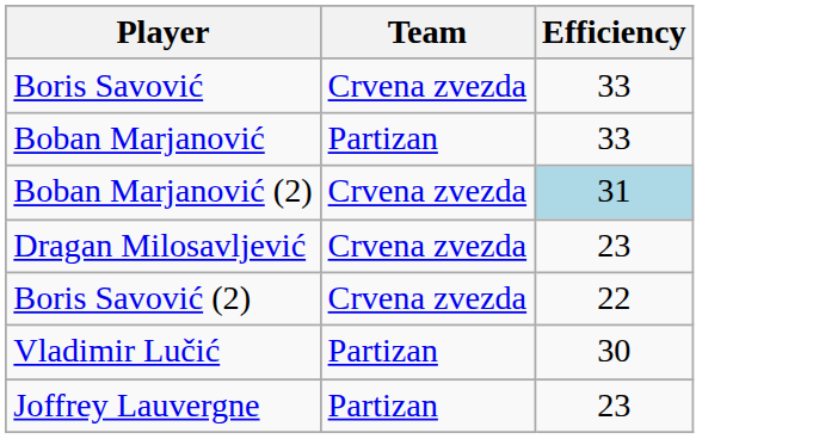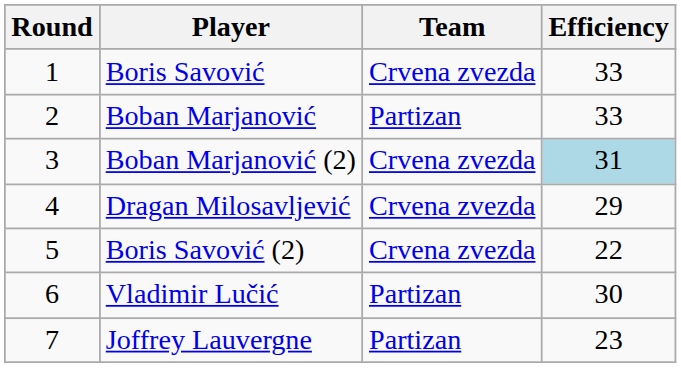+ column: Round | 1 | 2 | 3 | 4 | 5 | 6 | 7
Dragan Milosavljević | Efficiency: 23 -> 29
